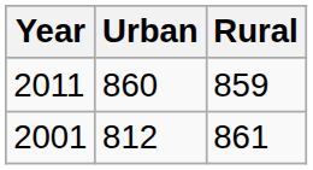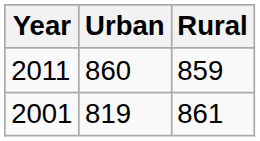2001 | Urban: 812 -> 819
